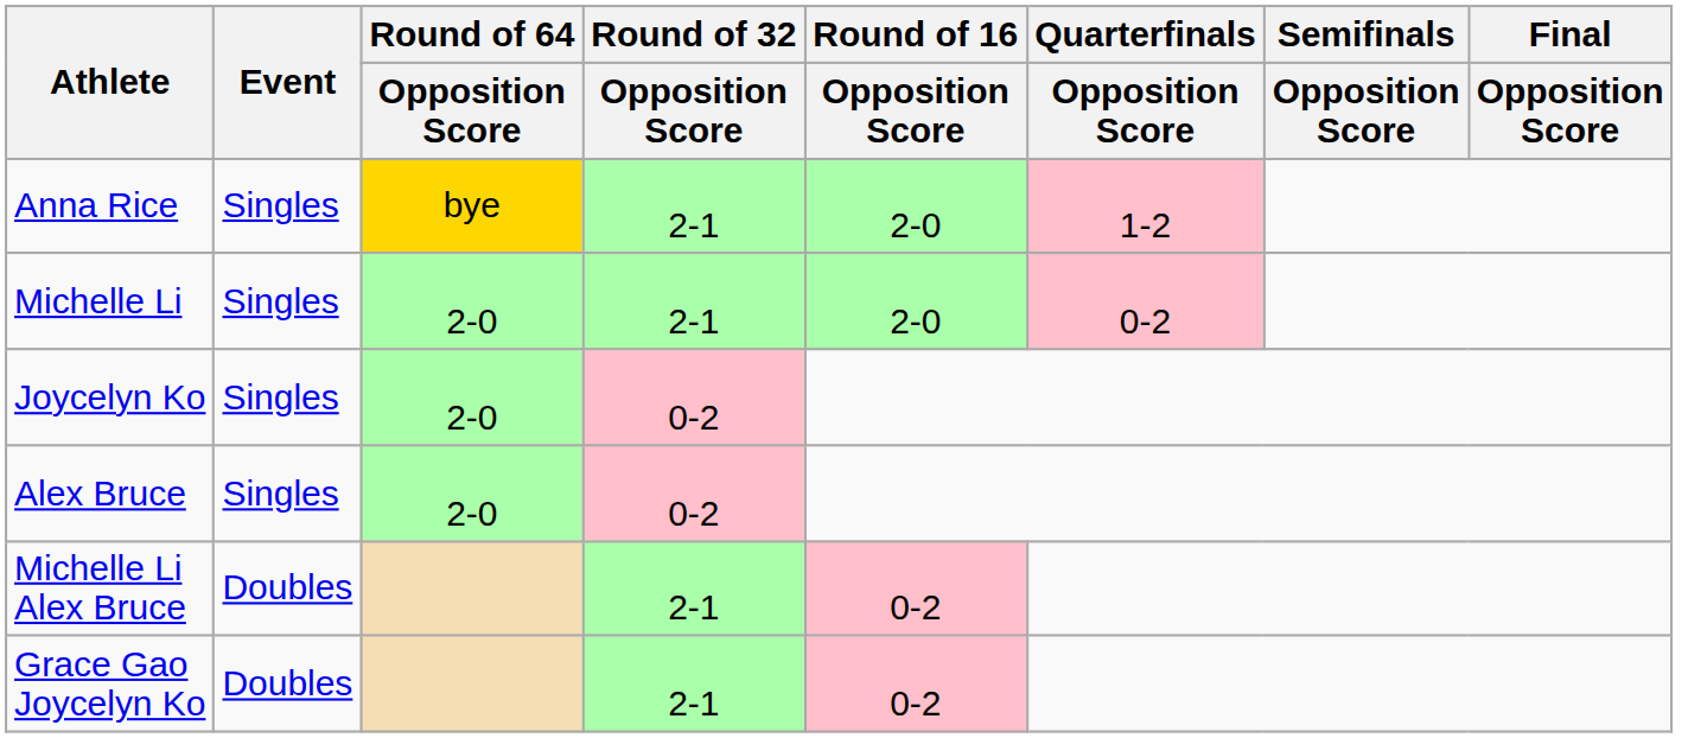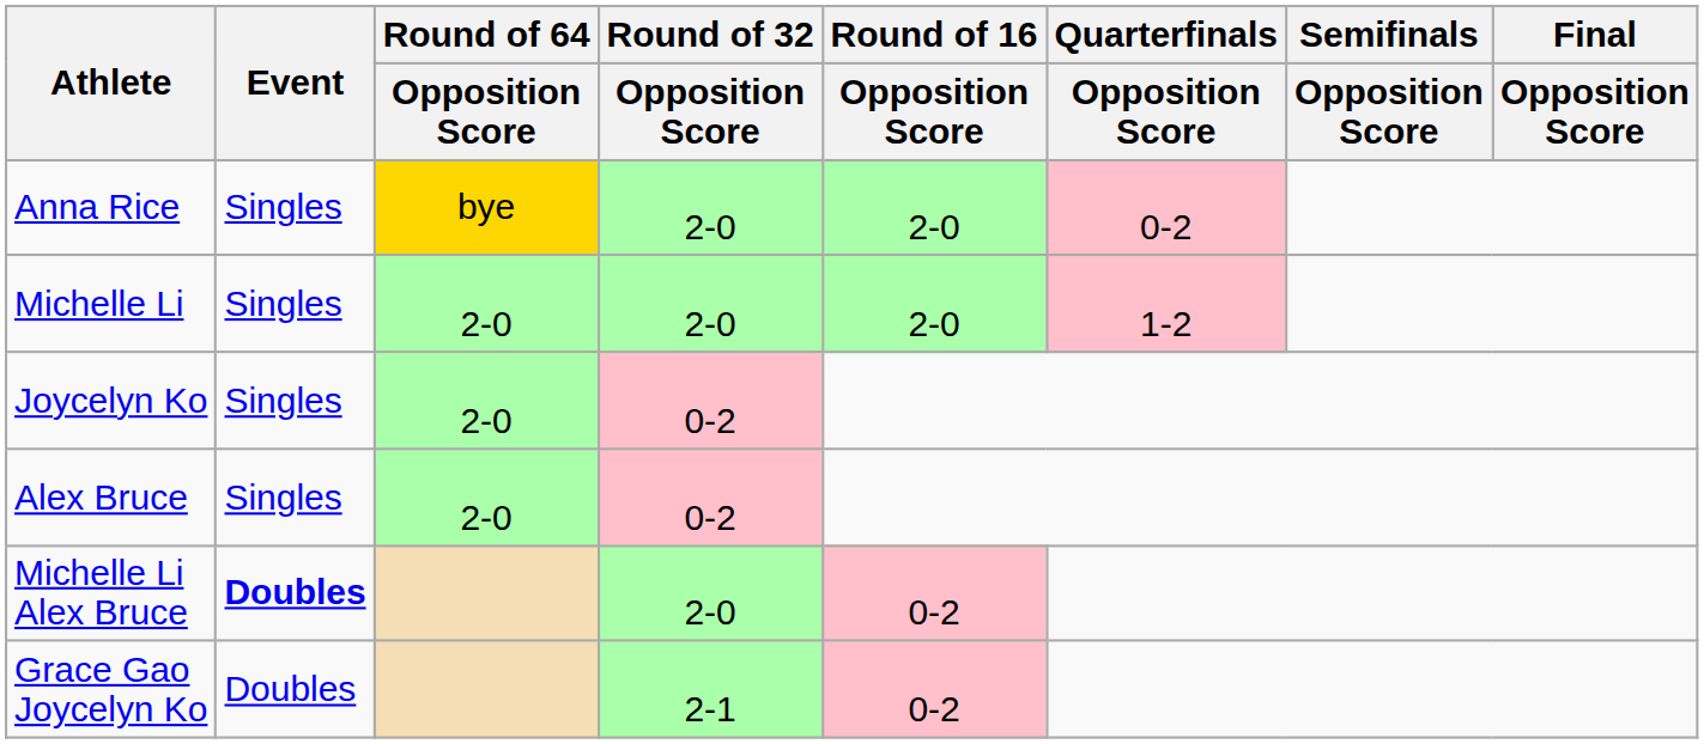Anna Rice | Round of 32 / Opposition Score: 2-1 -> 2-0
Anna Rice | Quarterfinals / Opposition Score: 1-2 -> 0-2
Michelle Li | Round of 32 / Opposition Score: 2-1 -> 2-0
Michelle Li | Quarterfinals / Opposition Score: 0-2 -> 1-2
Michelle Li Alex Bruce | Event: normal -> bold
Michelle Li Alex Bruce | Round of 32 / Opposition Score: 2-1 -> 2-0
